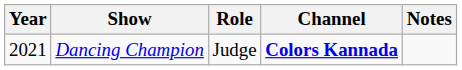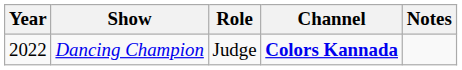Dancing Champion | Year: 2021 -> 2022
